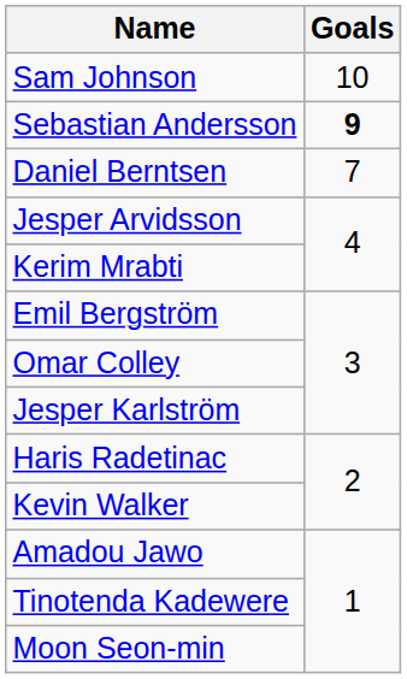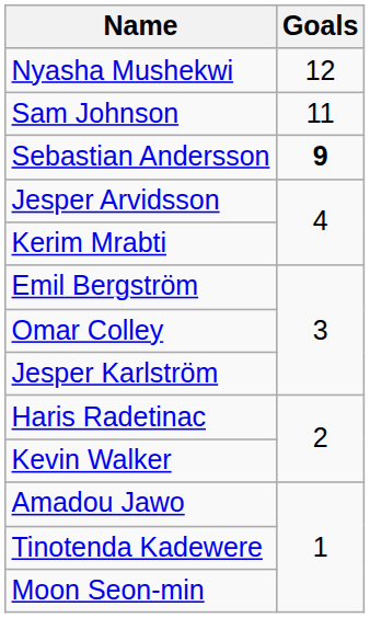+ row: Nyasha Mushekwi | 12
Sam Johnson | Goals: 10 -> 11
- row: Daniel Berntsen | 7
